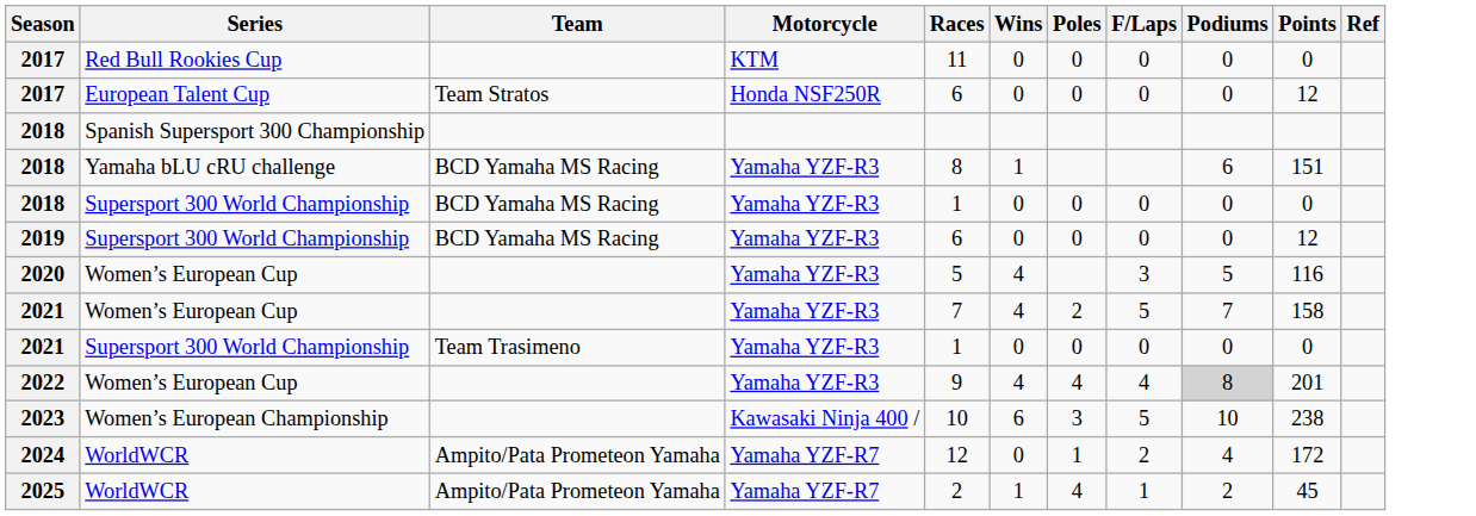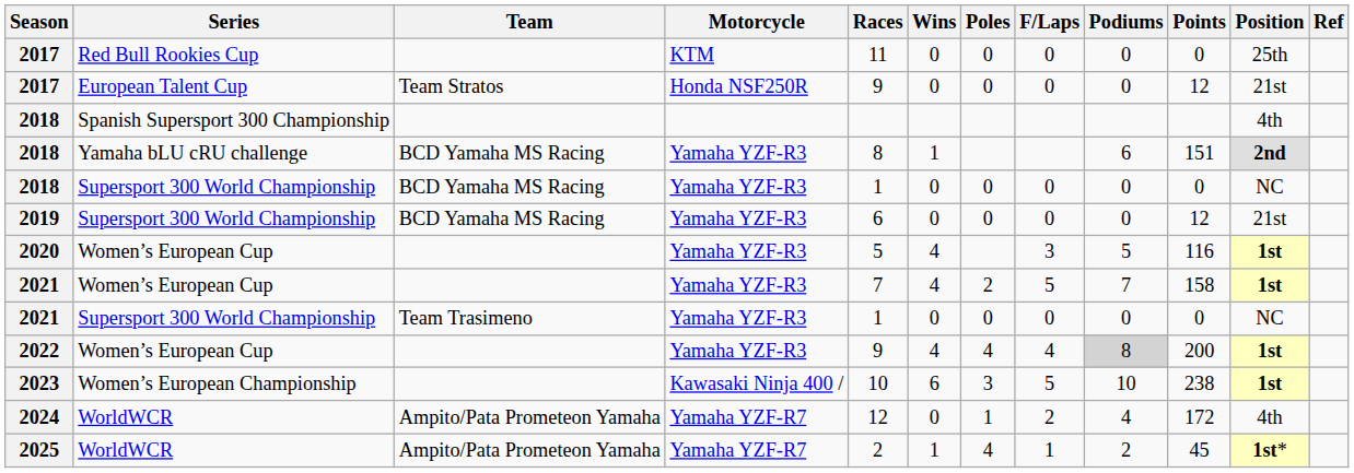+ column: Position | 25th | 21st | 4th | 2nd | NC | 21st | 1st | 1st | NC | 1st | 1st | 4th | 1st*
2017 / European Talent Cup | Races: 6 -> 9
2022 | Points: 201 -> 200
